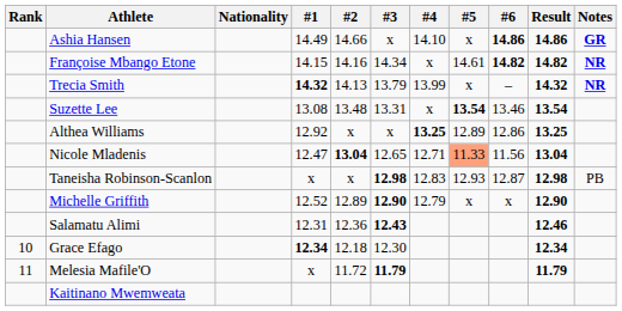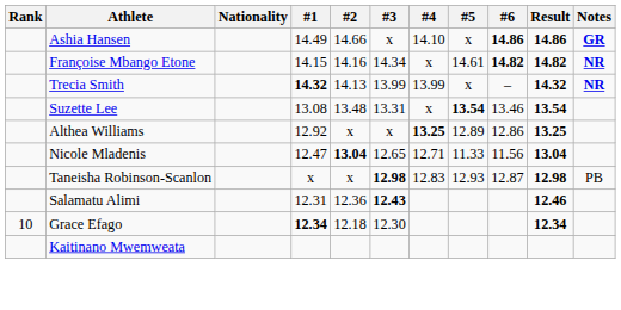Trecia Smith | #3: 13.79 -> 13.99
Nicole Mladenis | #5: lightsalmon background -> no background
- row: Michelle Griffith | 12.52 | 12.89 | 12.90 | 12.79 | x | x | 12.90
- row: 11 | Melesia Mafile'O | x | 11.72 | 11.79 | 11.79
